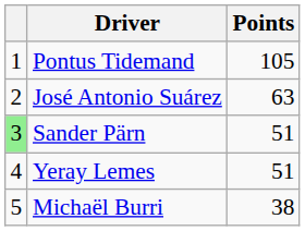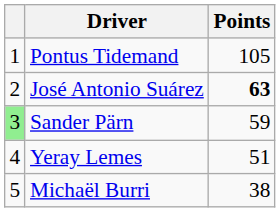José Antonio Suárez | Points: normal -> bold
Sander Pärn | Points: 51 -> 59
